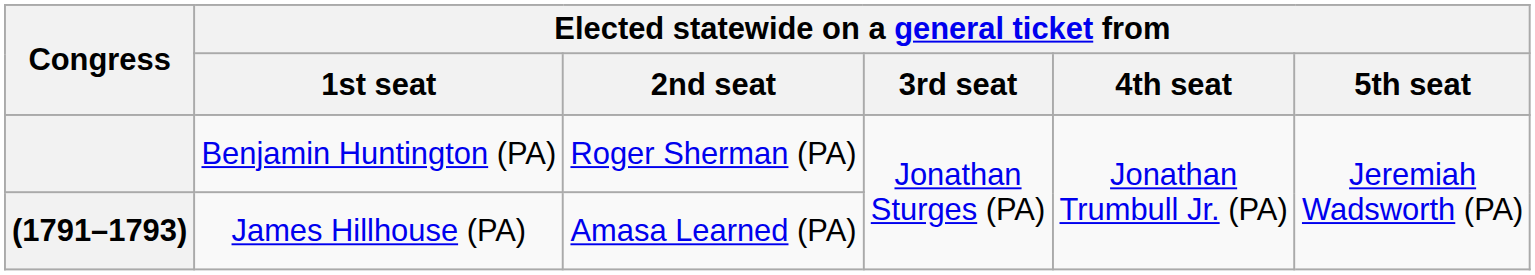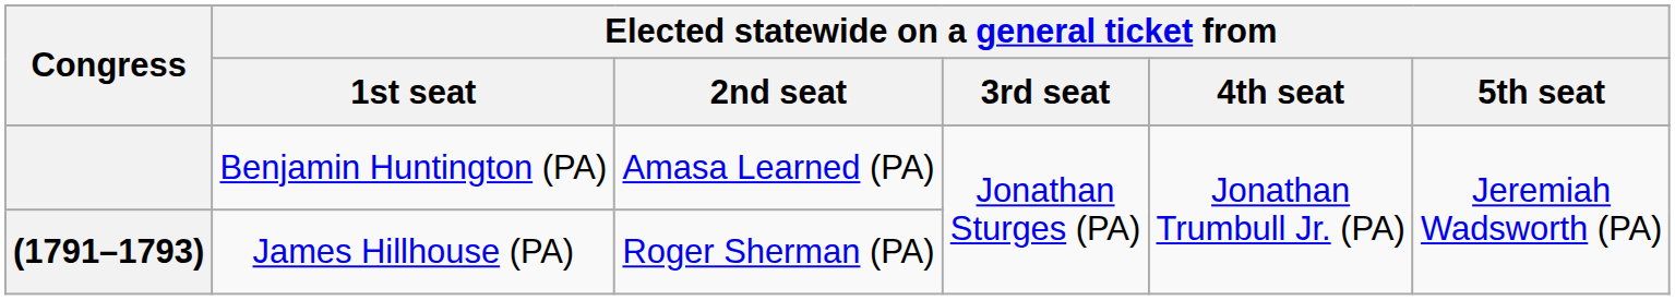Benjamin Huntington (PA) | Elected statewide on a general ticket from / 2nd seat: Roger Sherman (PA) -> Amasa Learned (PA)
James Hillhouse (PA) | Elected statewide on a general ticket from / 2nd seat: Amasa Learned (PA) -> Roger Sherman (PA)
